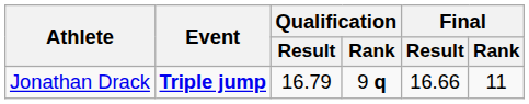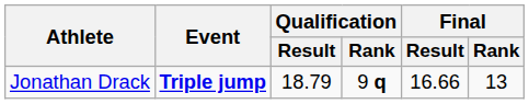Jonathan Drack | Qualification / Result: 16.79 -> 18.79
Jonathan Drack | Final / Rank: 11 -> 13
